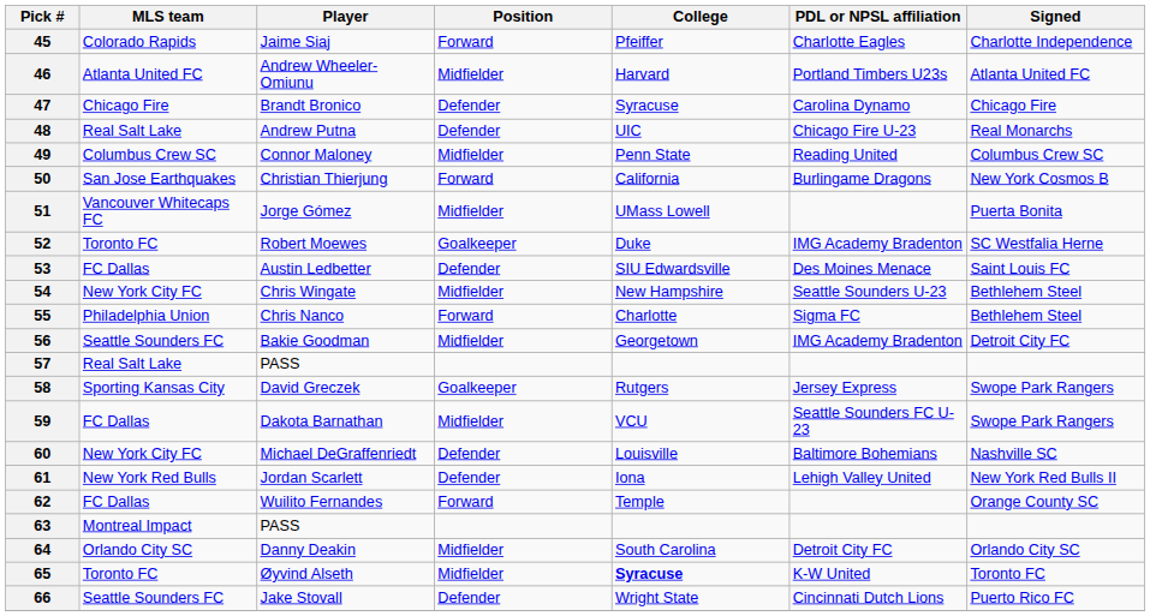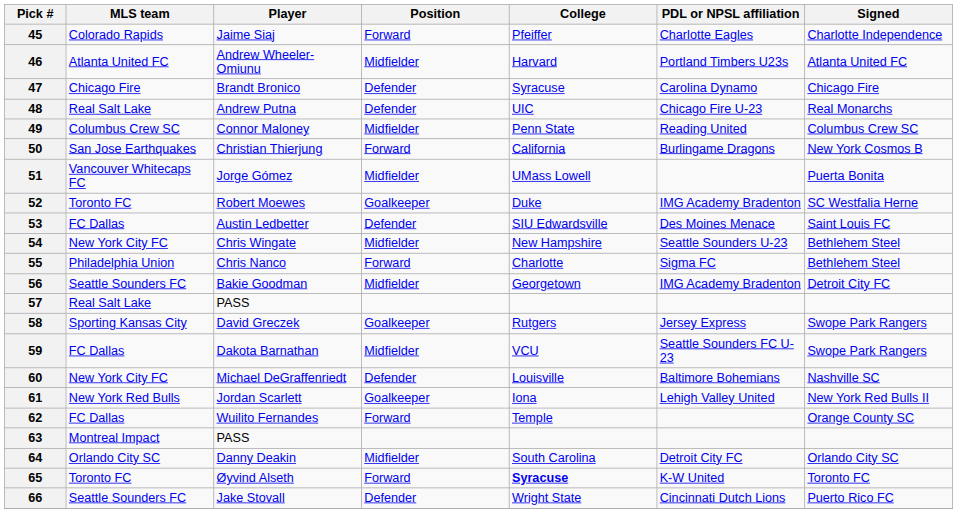61 | Position: Defender -> Goalkeeper
65 | Position: Midfielder -> Forward
